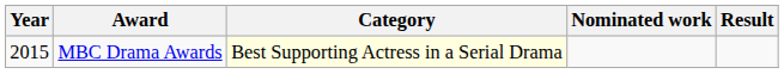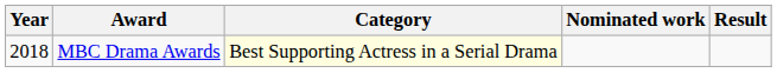MBC Drama Awards | Year: 2015 -> 2018
